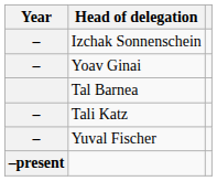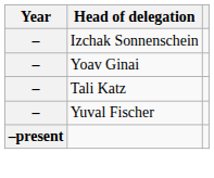- row: Tal Barnea
